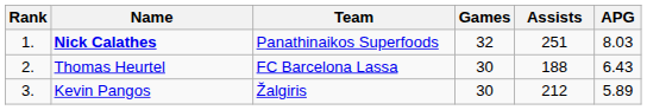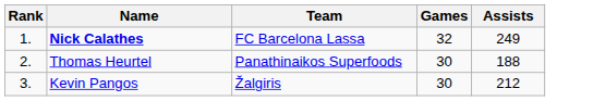- column: APG | 8.03 | 6.43 | 5.89
Nick Calathes | Team: Panathinaikos Superfoods -> FC Barcelona Lassa
Nick Calathes | Assists: 251 -> 249
Thomas Heurtel | Team: FC Barcelona Lassa -> Panathinaikos Superfoods
